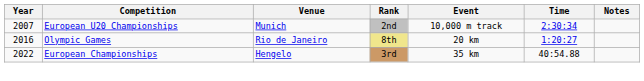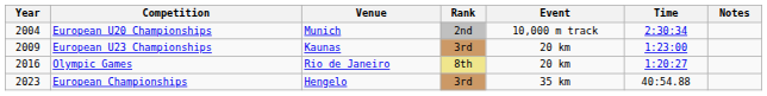European U20 Championships | Year: 2007 -> 2004
+ row: 2009 | European U23 Championships | Kaunas | 3rd | 20 km | 1:23:00
European Championships | Year: 2022 -> 2023
